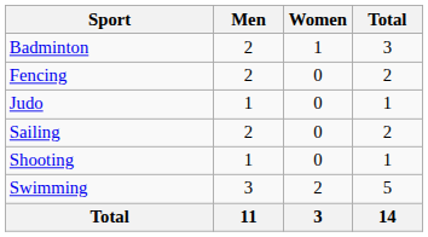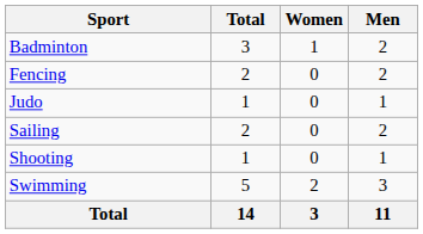columns swapped: Men <-> Total
